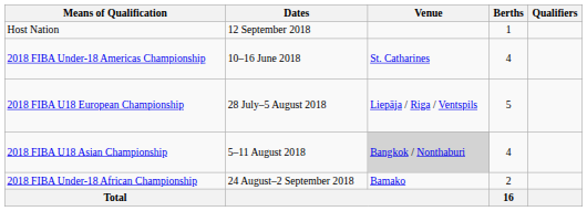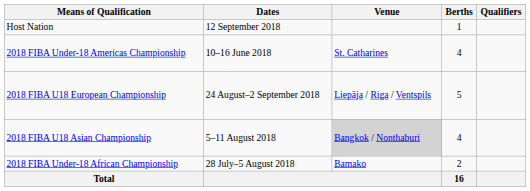2018 FIBA U18 European Championship | Dates: 28 July–5 August 2018 -> 24 August–2 September 2018
2018 FIBA Under-18 African Championship | Dates: 24 August–2 September 2018 -> 28 July–5 August 2018
